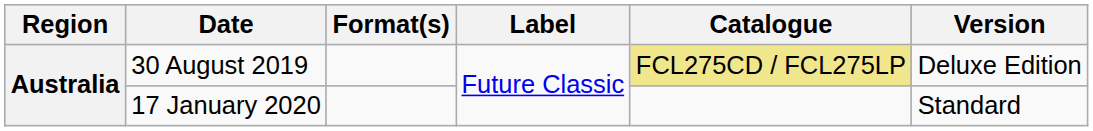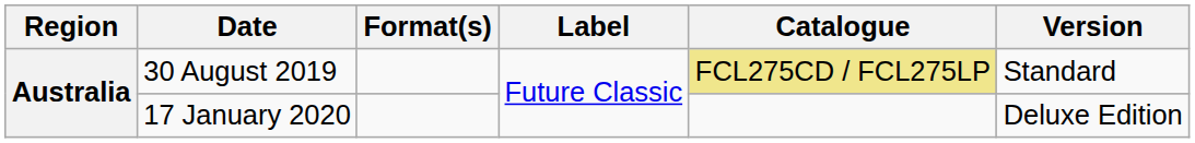30 August 2019 | Version: Deluxe Edition -> Standard
17 January 2020 | Version: Standard -> Deluxe Edition
